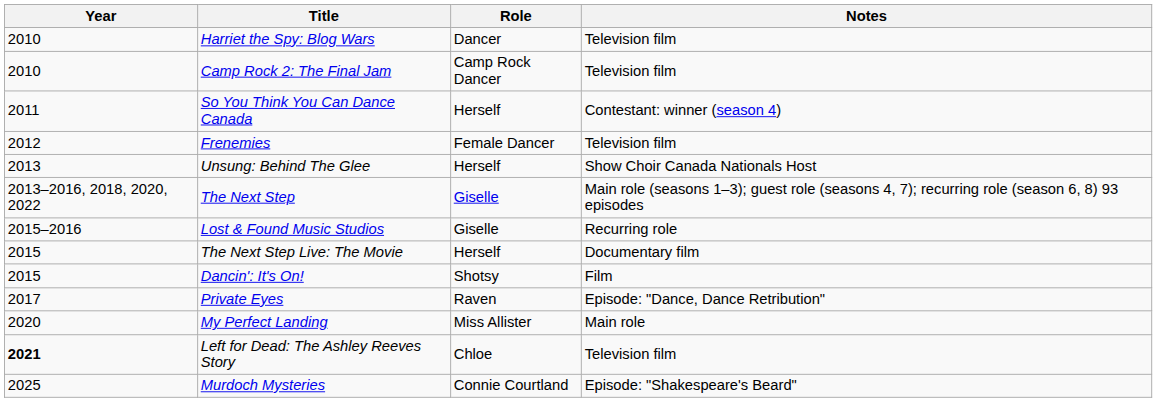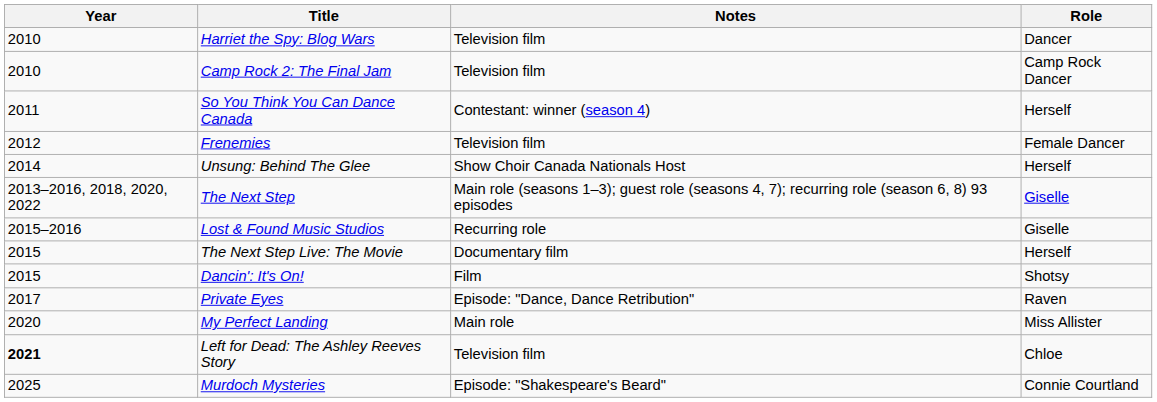columns swapped: Role <-> Notes
Unsung: Behind The Glee | Year: 2013 -> 2014
